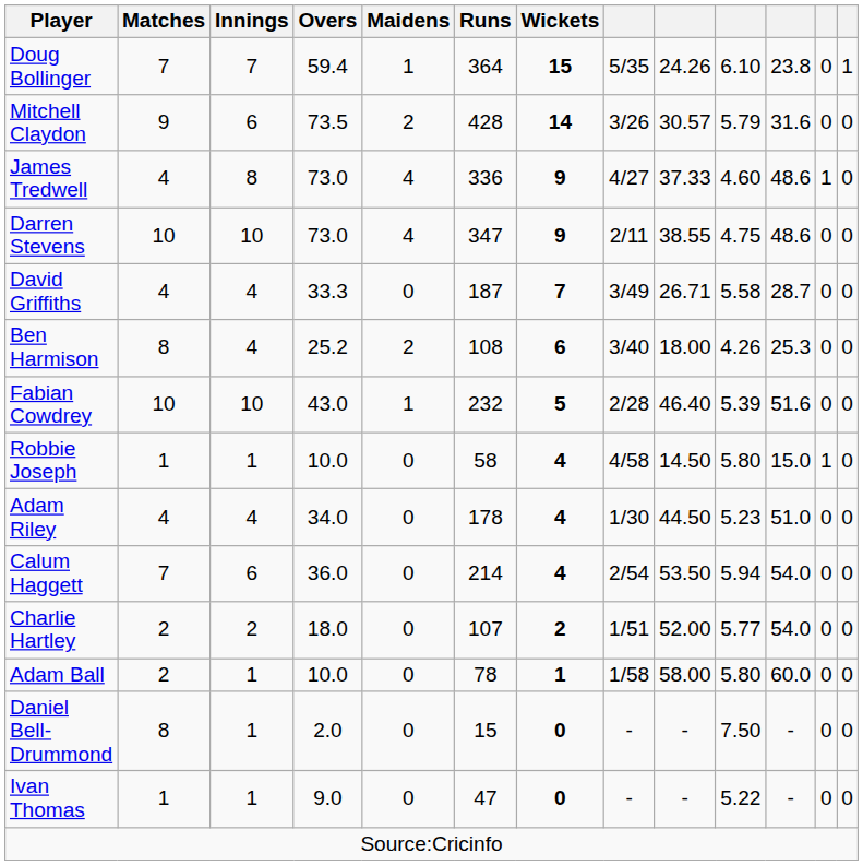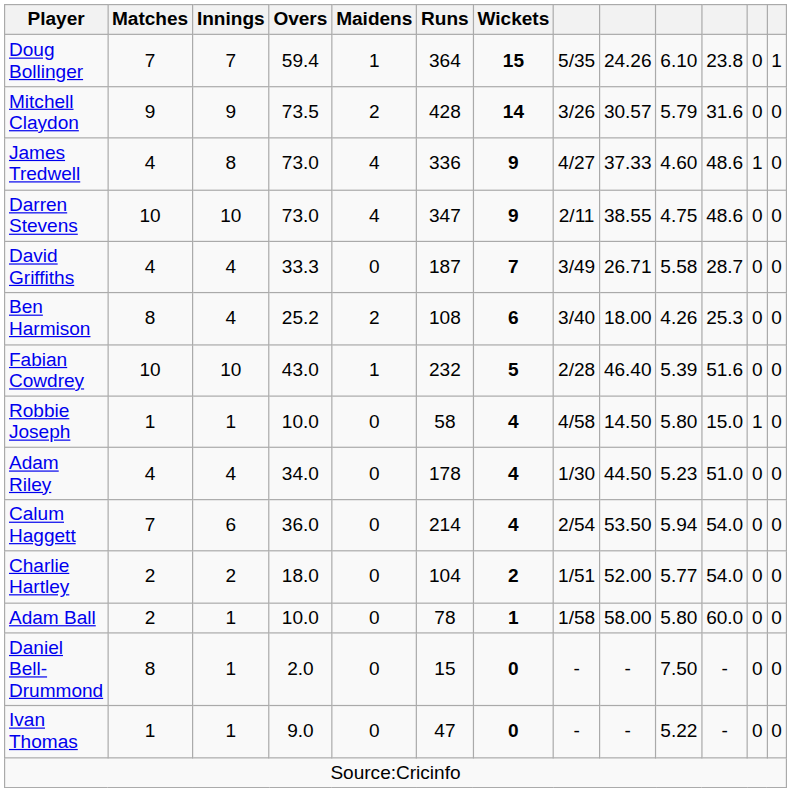Mitchell Claydon | Innings: 6 -> 9
Charlie Hartley | Runs: 107 -> 104
